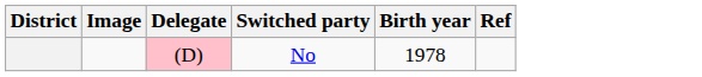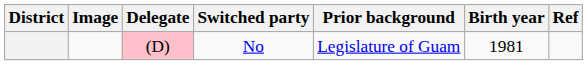+ column: Prior background | Legislature of Guam
No | Birth year: 1978 -> 1981
